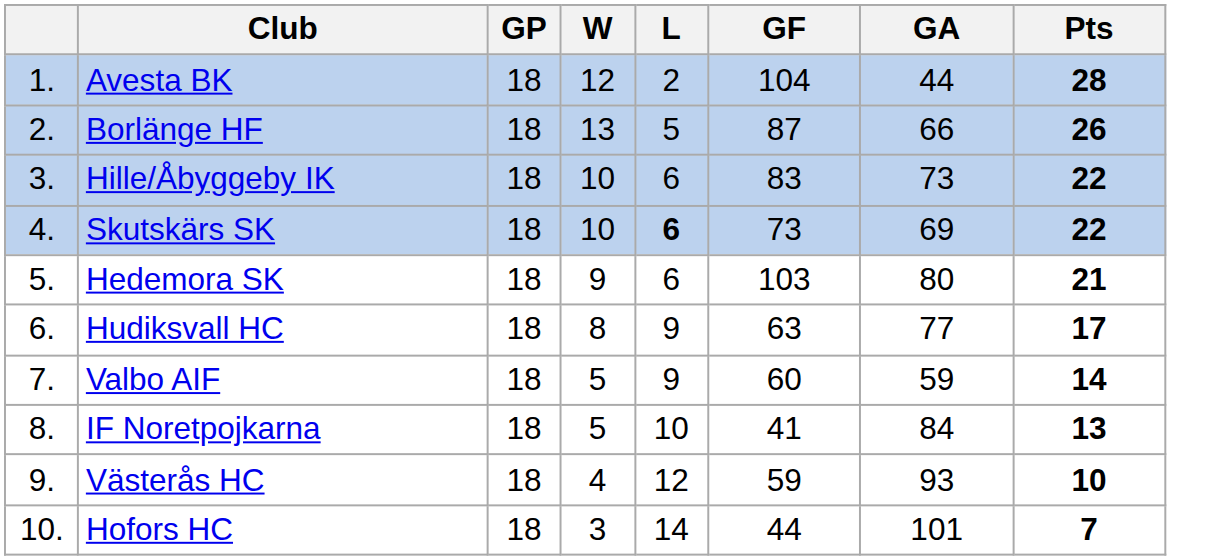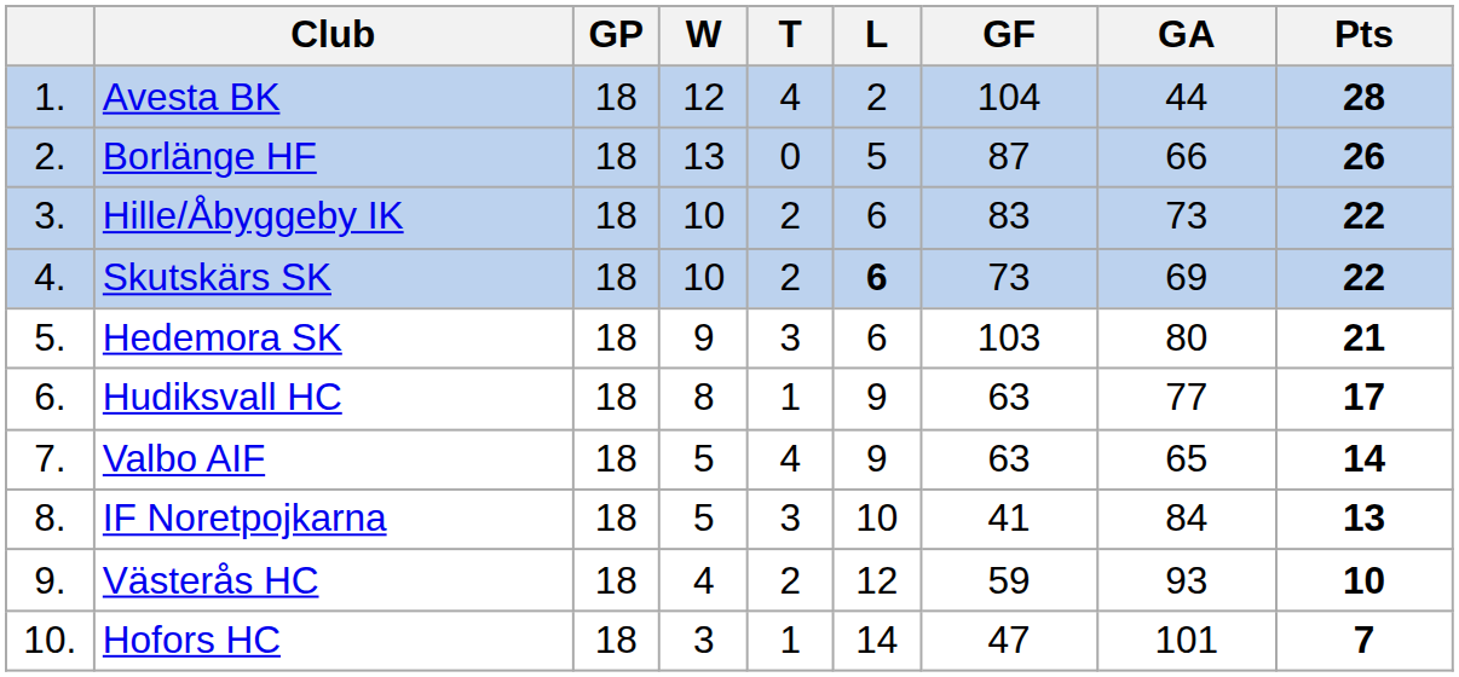+ column: T | 4 | 0 | 2 | 2 | 3 | 1 | 4 | 3 | 2 | 1
Valbo AIF | GF: 60 -> 63
Valbo AIF | GA: 59 -> 65
Hofors HC | GF: 44 -> 47
